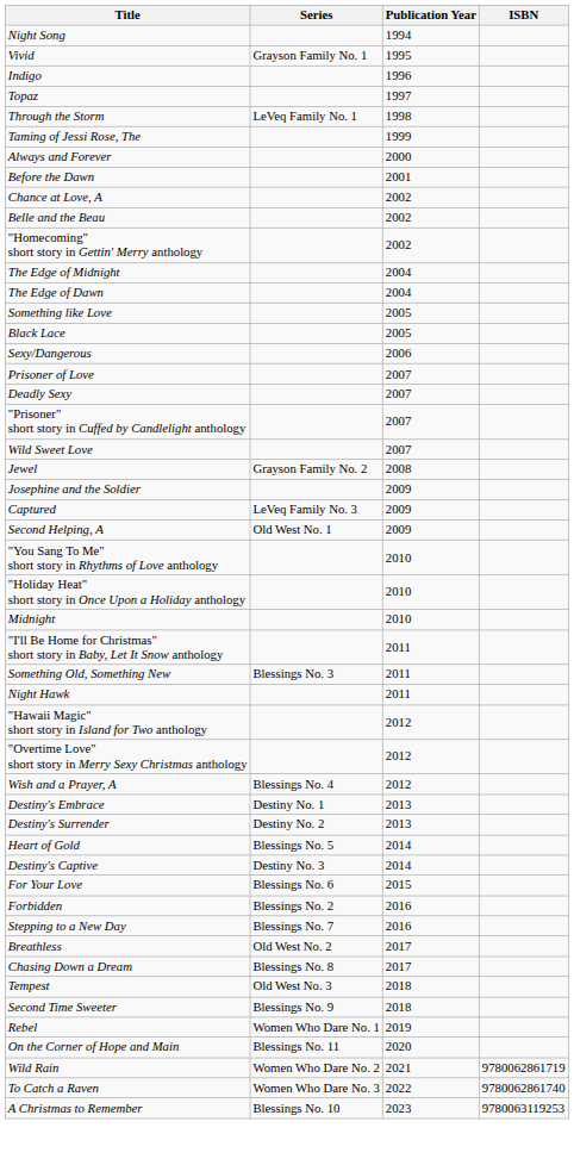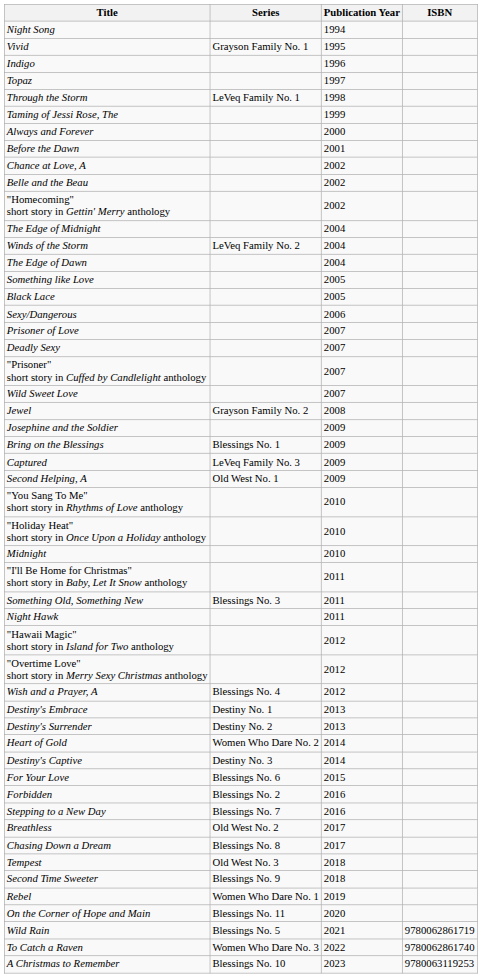+ row: Winds of the Storm | LeVeq Family No. 2 | 2004
+ row: Bring on the Blessings | Blessings No. 1 | 2009
Heart of Gold | Series: Blessings No. 5 -> Women Who Dare No. 2
Wild Rain | Series: Women Who Dare No. 2 -> Blessings No. 5
